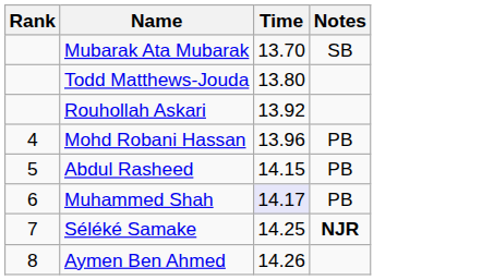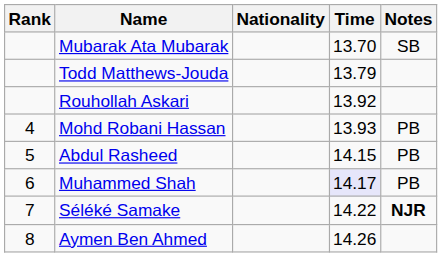+ column: Nationality
Todd Matthews-Jouda | Time: 13.80 -> 13.79
Mohd Robani Hassan | Time: 13.96 -> 13.93
Séléké Samake | Time: 14.25 -> 14.22
